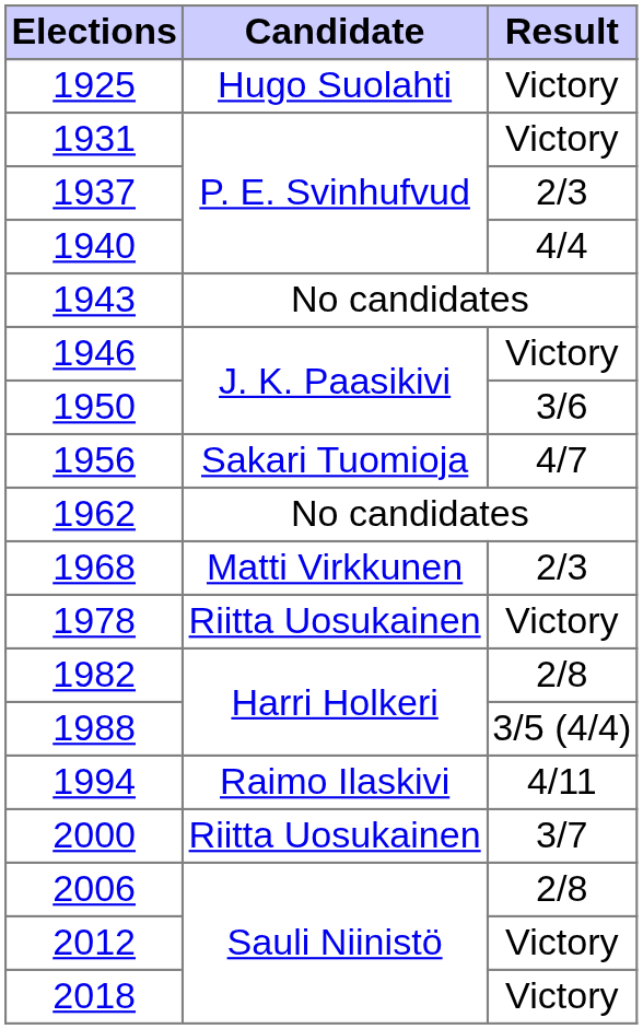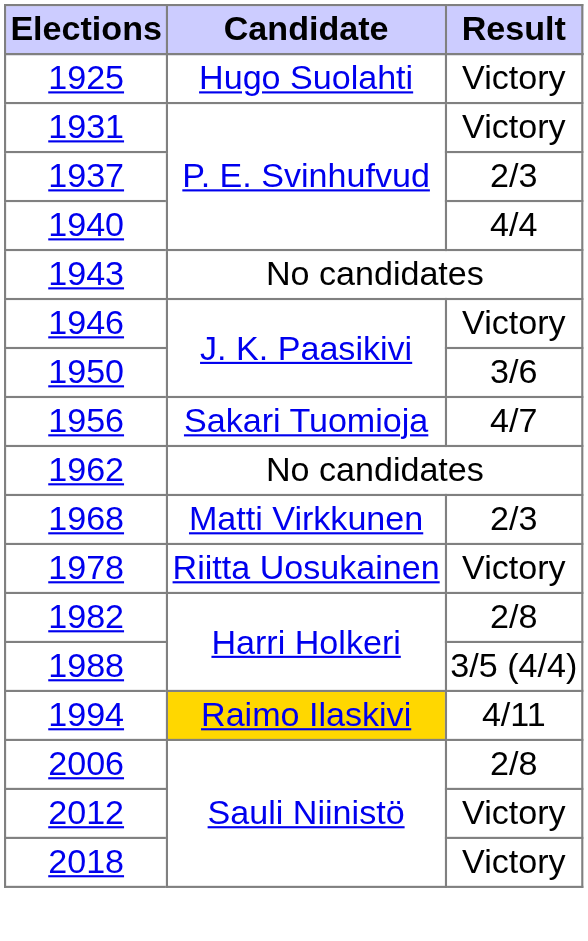1994 | Candidate: no background -> gold background
- row: 2000 | Riitta Uosukainen | 3/7
